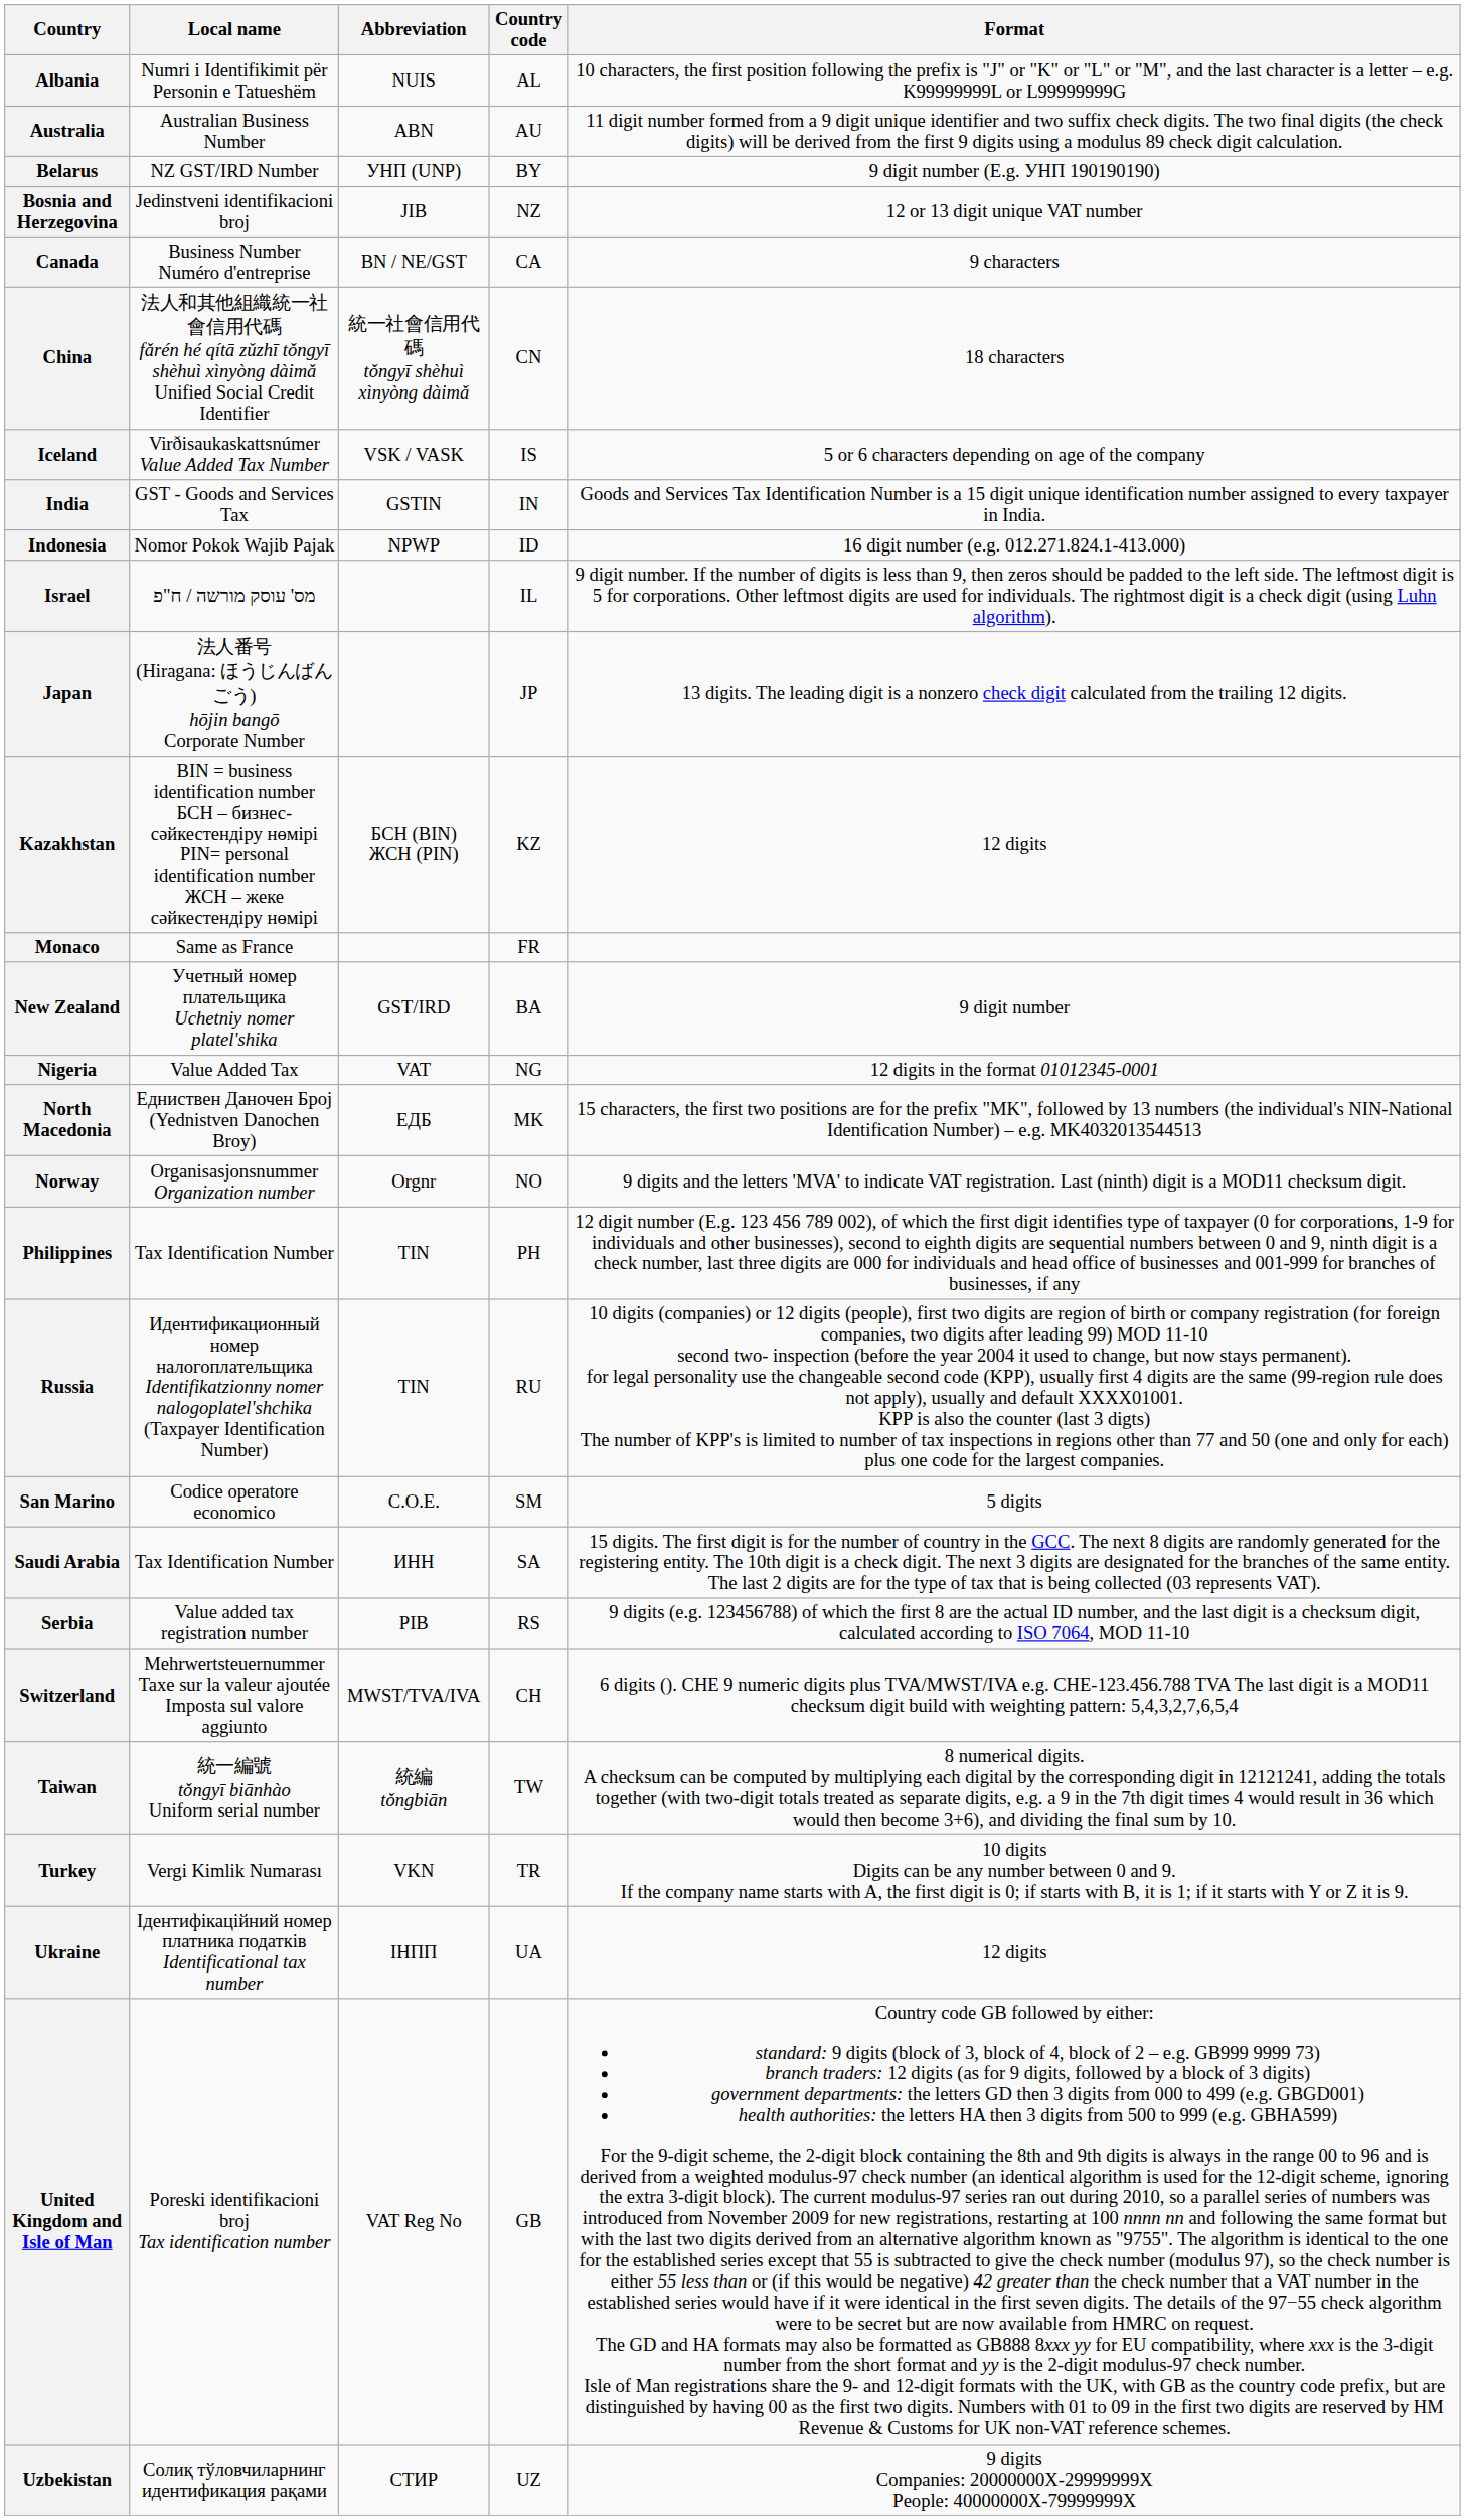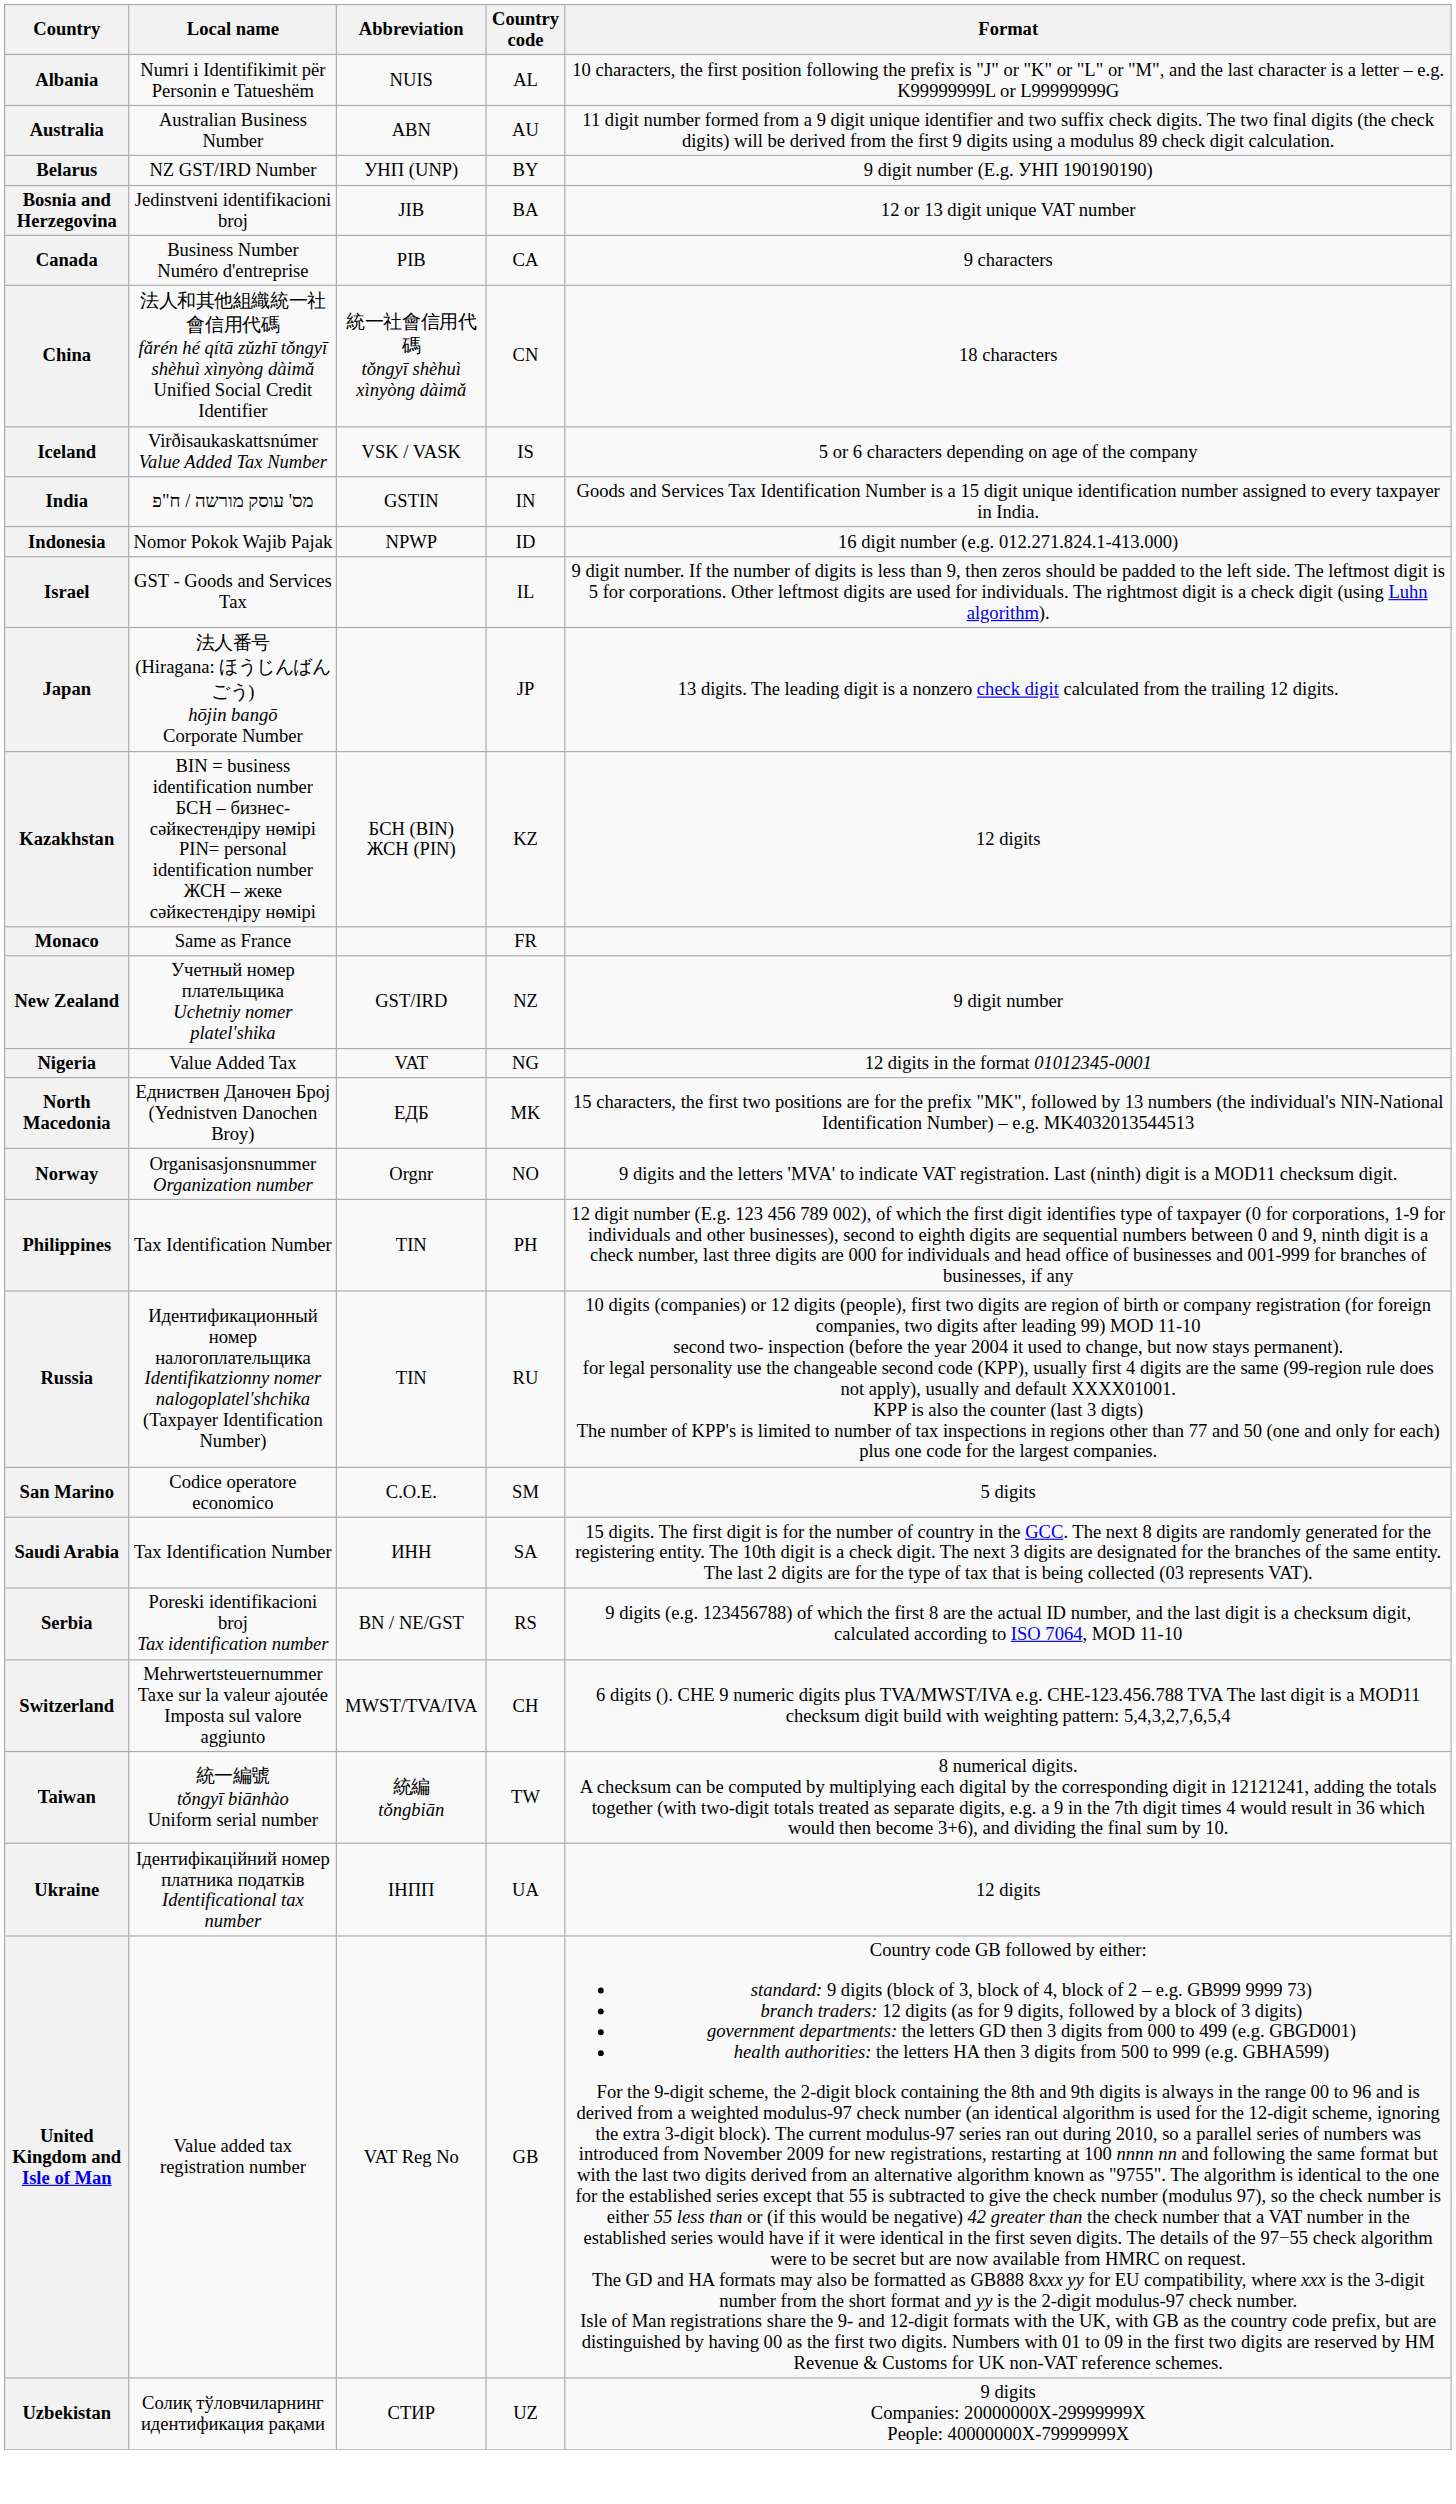Bosnia and Herzegovina | Country code: NZ -> BA
Canada | Abbreviation: BN / NE/GST -> PIB
India | Local name: GST - Goods and Services Tax -> מס' עוסק מורשה / ח"פ
Israel | Local name: מס' עוסק מורשה / ח"פ -> GST - Goods and Services Tax
New Zealand | Country code: BA -> NZ
Serbia | Local name: Value added tax registration number -> Poreski identifikacioni broj Tax identification number
Serbia | Abbreviation: PIB -> BN / NE/GST
- row: Turkey | Vergi Kimlik Numarası | VKN | TR | 10 digits Digits can be any number between 0 and 9. If the company name starts with A, the first digit is 0; if starts with B, it is 1; if it starts with Y or Z it is 9.
United Kingdom and Isle of Man | Local name: Poreski identifikacioni broj Tax identification number -> Value added tax registration number
